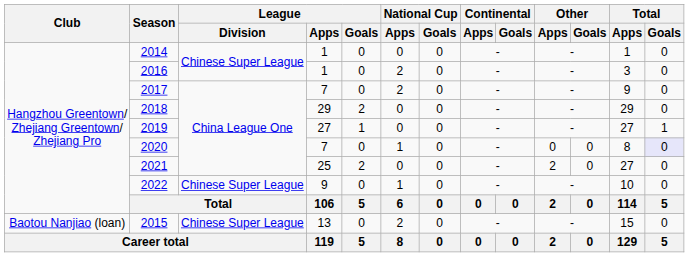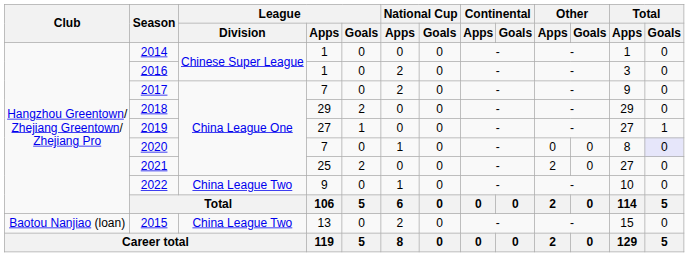2022 | League / Division: Chinese Super League -> China League Two
2015 | League / Division: Chinese Super League -> China League Two
